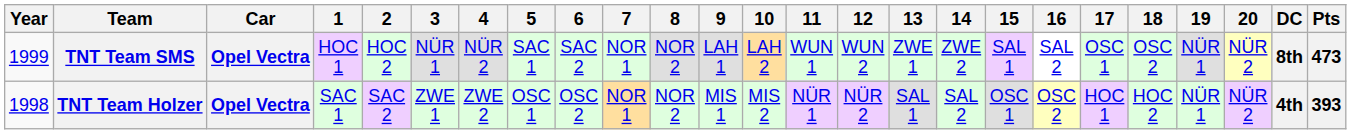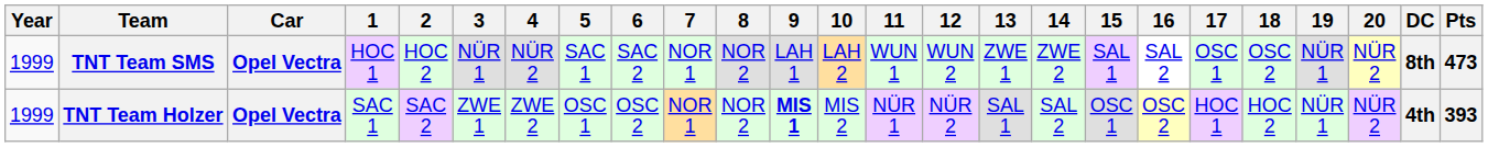TNT Team Holzer | Year: 1998 -> 1999
TNT Team Holzer | 9: normal -> bold
